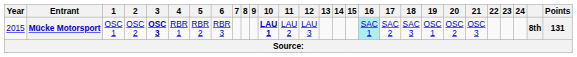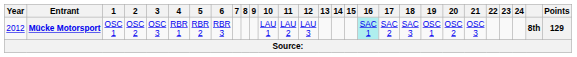Mücke Motorsport | Year: 2015 -> 2012
Mücke Motorsport | 3: bold -> normal
Mücke Motorsport | 10: bold -> normal
Mücke Motorsport | Points: 131 -> 129
